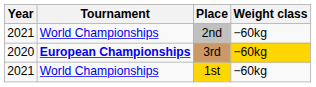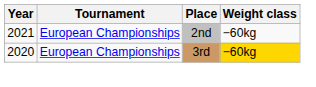2nd | Tournament: World Championships -> European Championships
3rd | Tournament: bold -> normal
- row: 2021 | World Championships | 1st | −60kg
